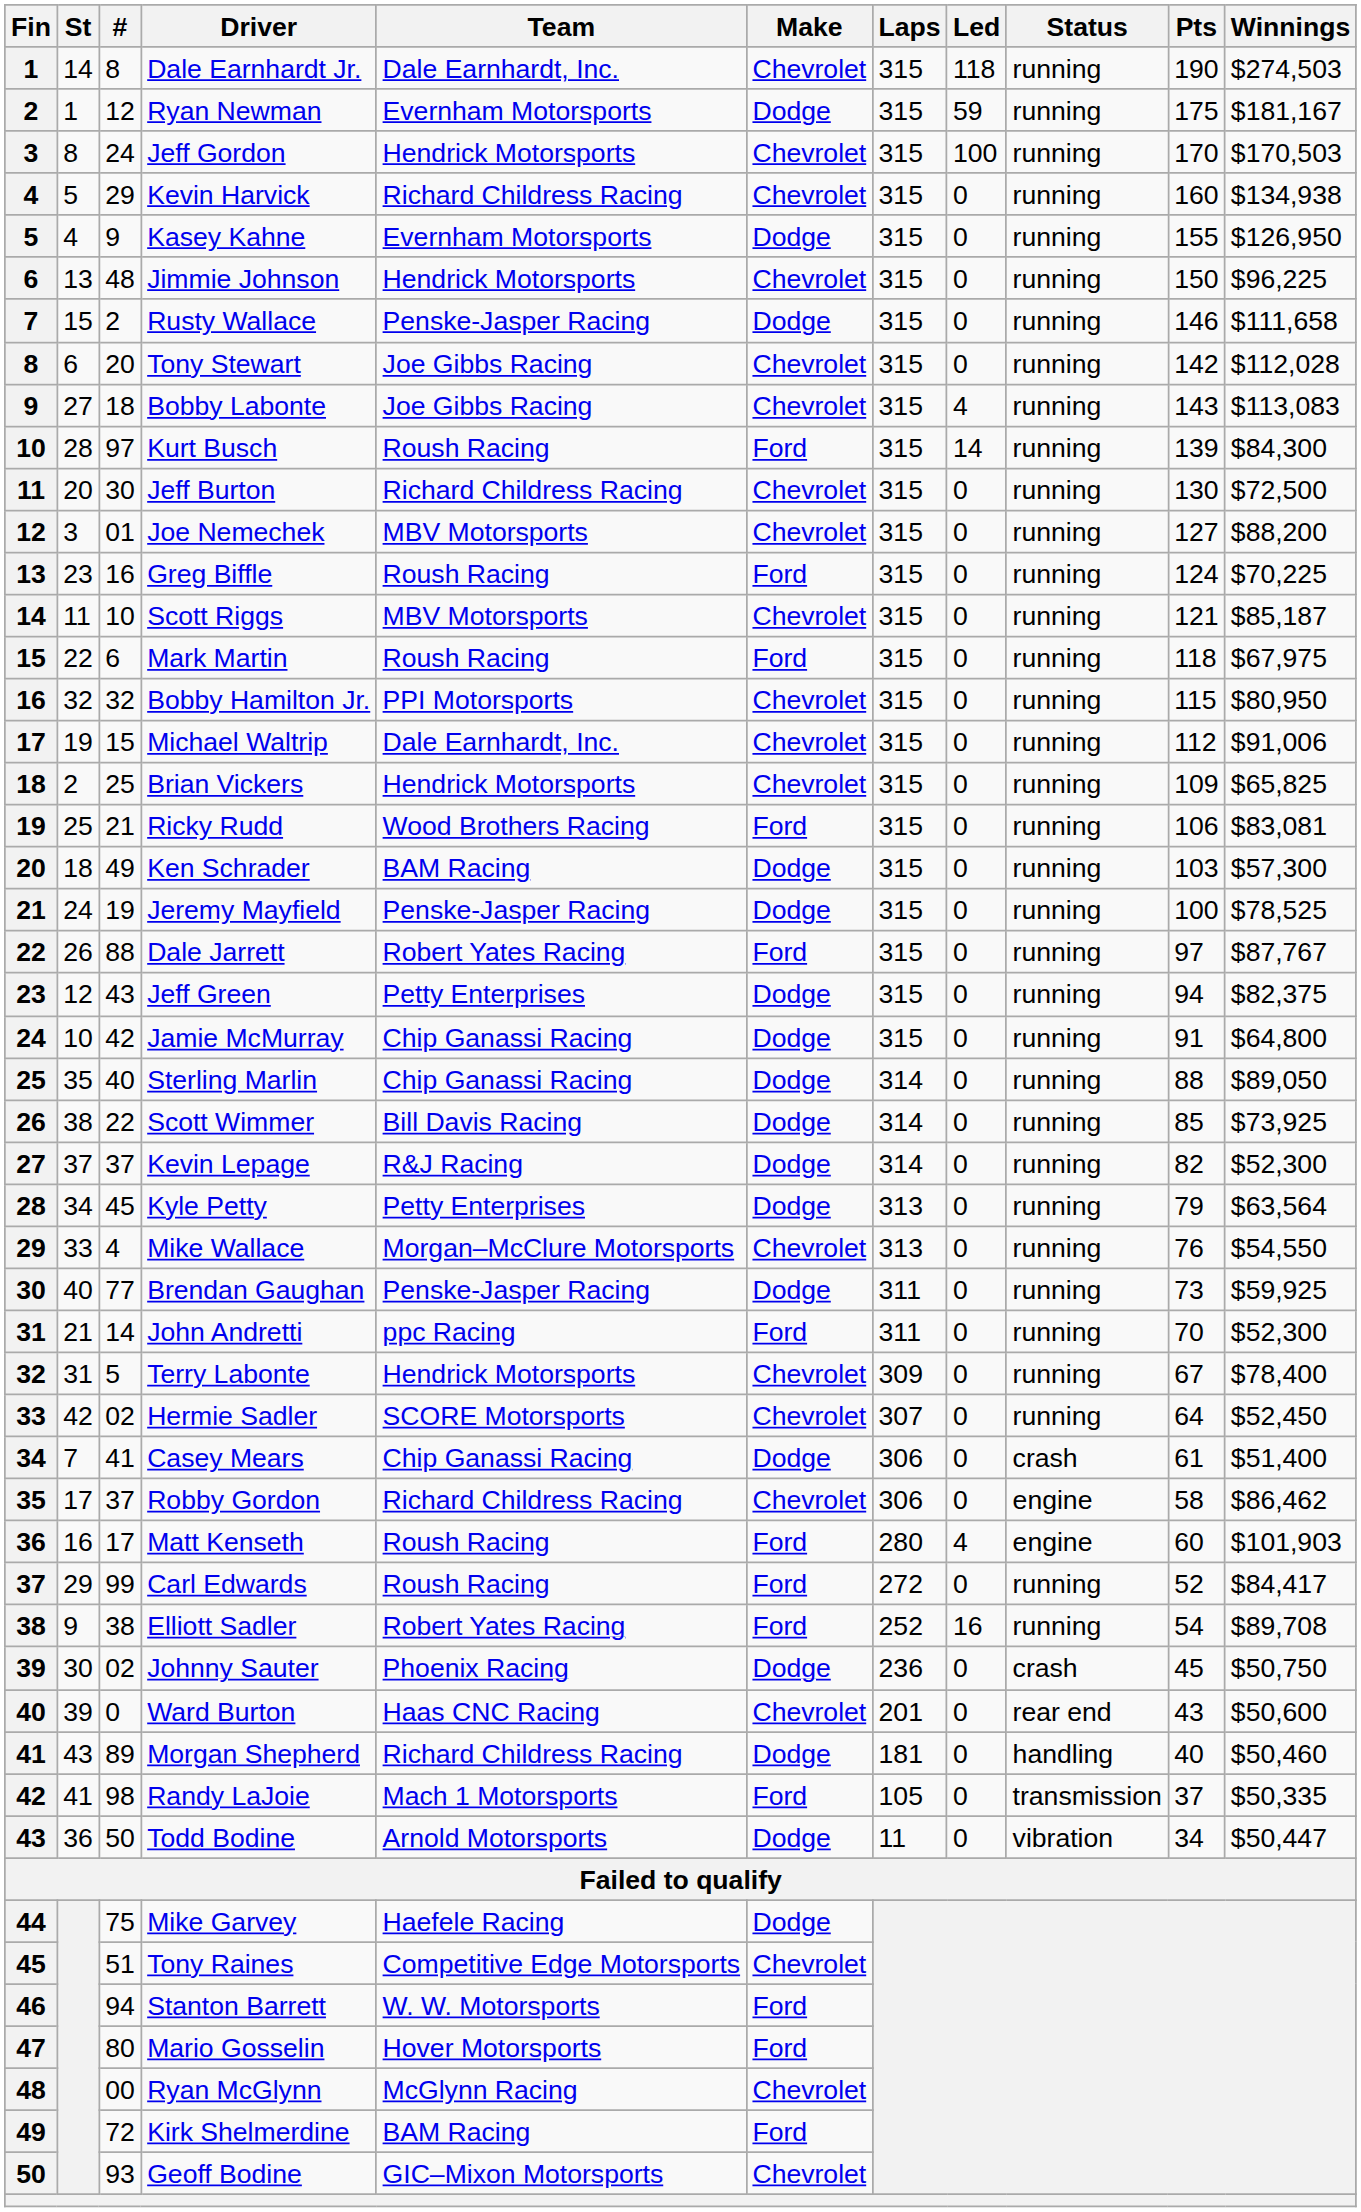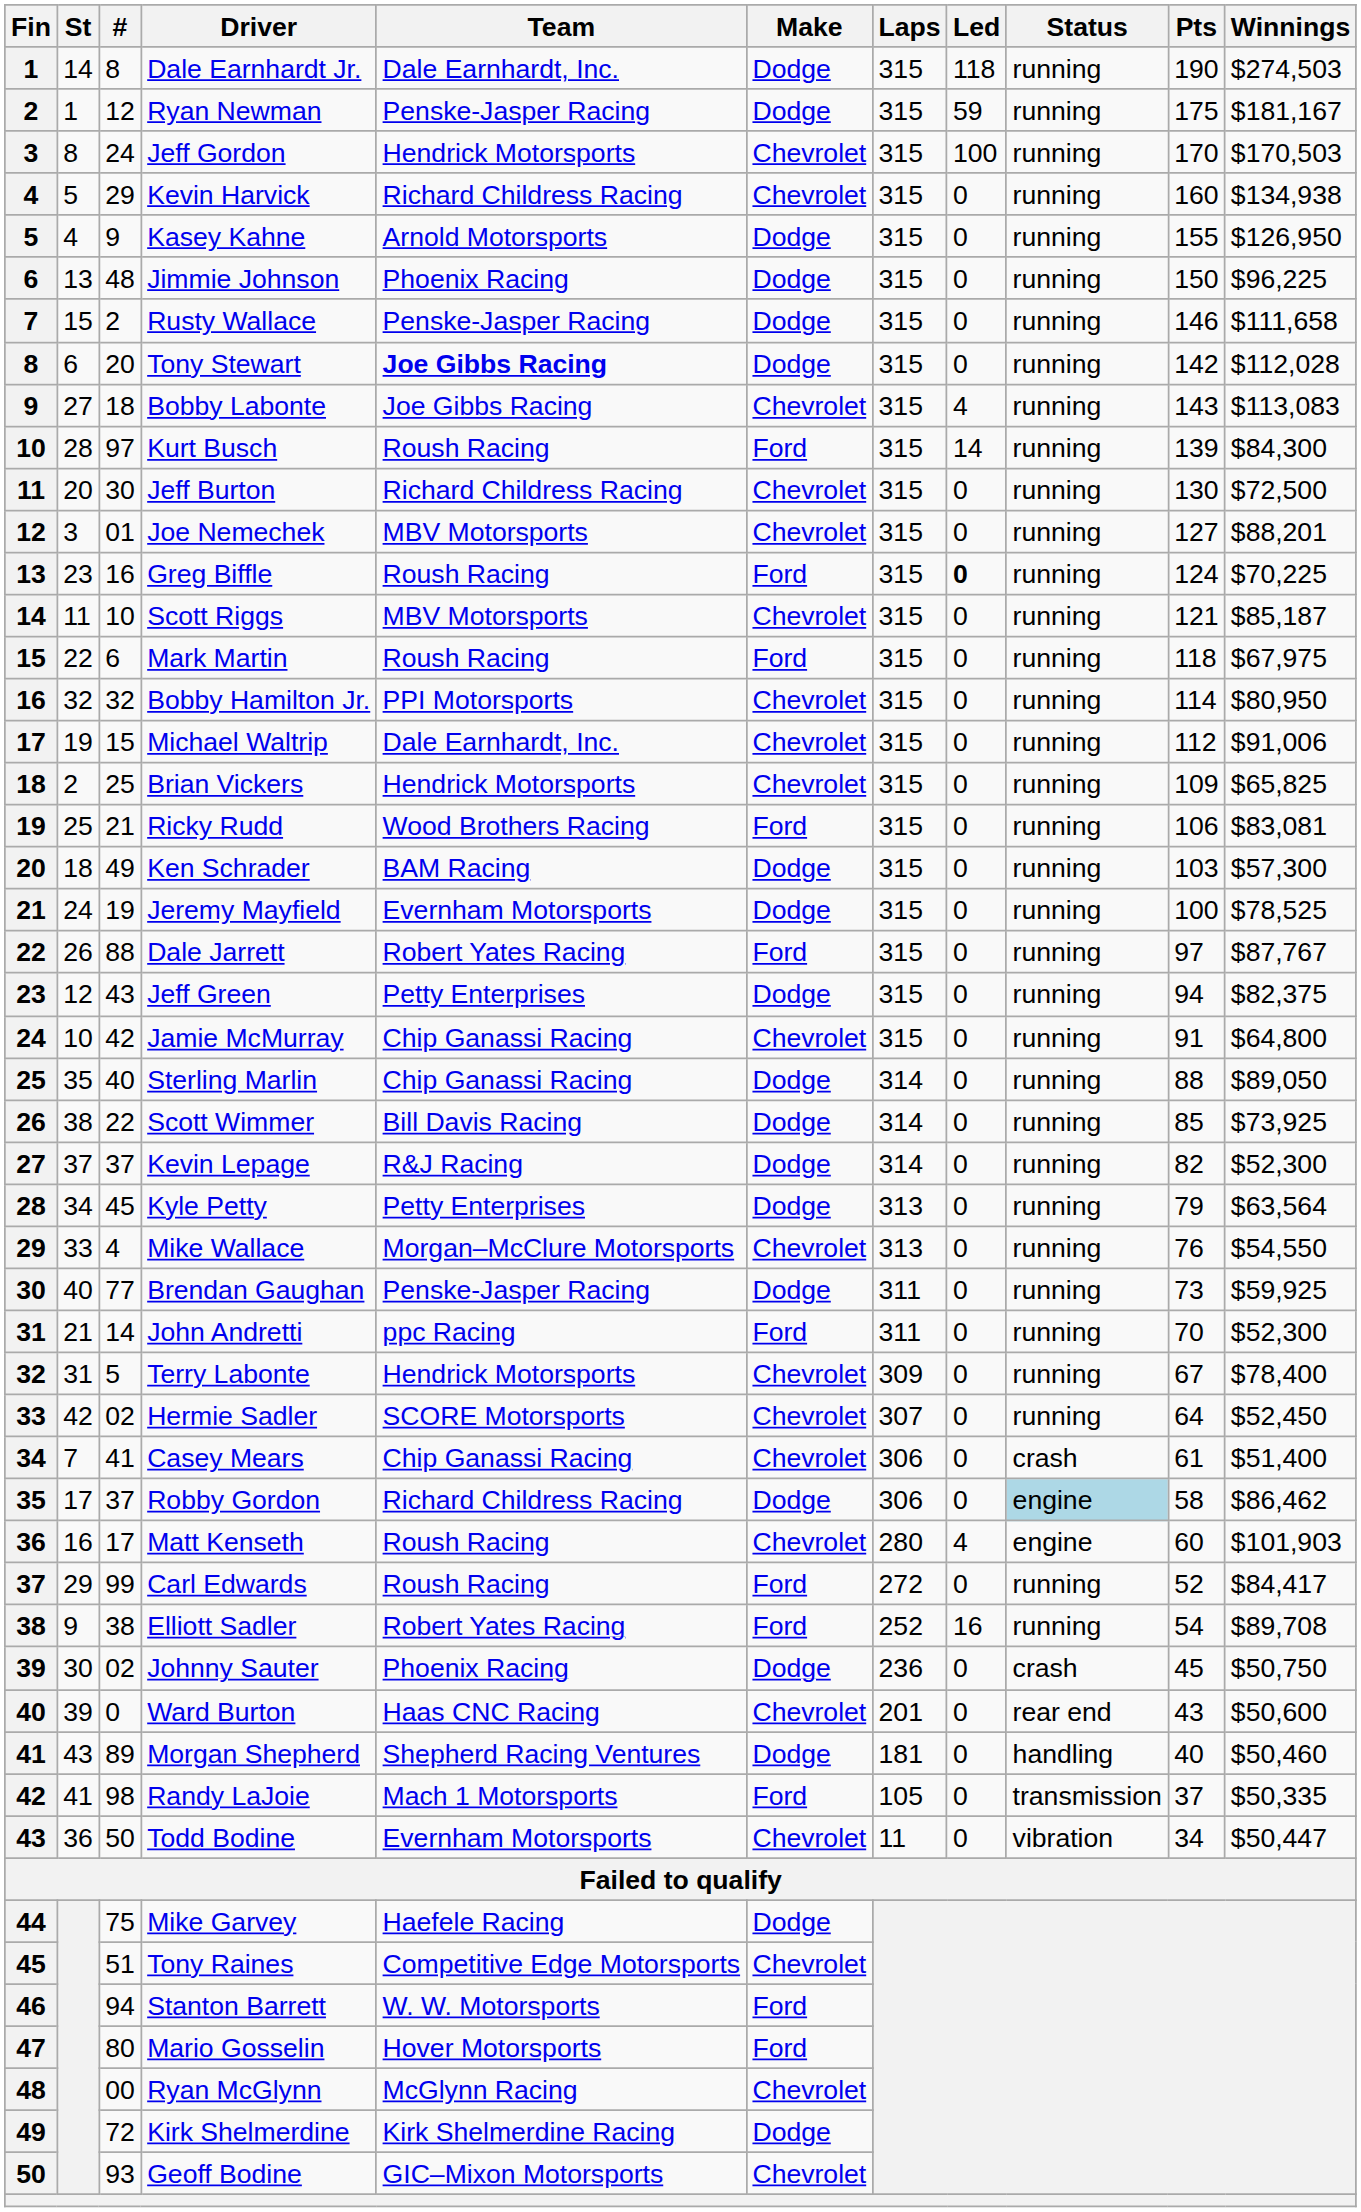Dale Earnhardt Jr. | Make: Chevrolet -> Dodge
Ryan Newman | Team: Evernham Motorsports -> Penske-Jasper Racing
Kasey Kahne | Team: Evernham Motorsports -> Arnold Motorsports
Jimmie Johnson | Team: Hendrick Motorsports -> Phoenix Racing
Jimmie Johnson | Make: Chevrolet -> Dodge
Tony Stewart | Team: normal -> bold
Tony Stewart | Make: Chevrolet -> Dodge
Joe Nemechek | Winnings: $88,200 -> $88,201
Greg Biffle | Led: normal -> bold
Bobby Hamilton Jr. | Pts: 115 -> 114
Jeremy Mayfield | Team: Penske-Jasper Racing -> Evernham Motorsports
Jamie McMurray | Make: Dodge -> Chevrolet
Casey Mears | Make: Dodge -> Chevrolet
Robby Gordon | Make: Chevrolet -> Dodge
Robby Gordon | Status: no background -> lightblue background
Matt Kenseth | Make: Ford -> Chevrolet
Morgan Shepherd | Team: Richard Childress Racing -> Shepherd Racing Ventures
Todd Bodine | Team: Arnold Motorsports -> Evernham Motorsports
Todd Bodine | Make: Dodge -> Chevrolet
Kirk Shelmerdine | Team: BAM Racing -> Kirk Shelmerdine Racing
Kirk Shelmerdine | Make: Ford -> Dodge
